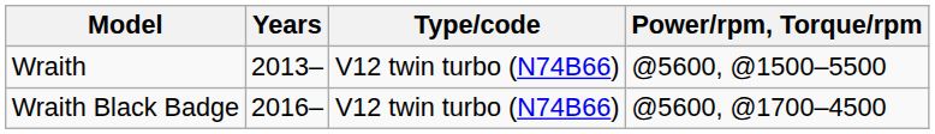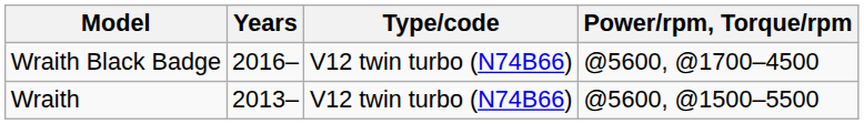rows swapped: Wraith <-> Wraith Black Badge
